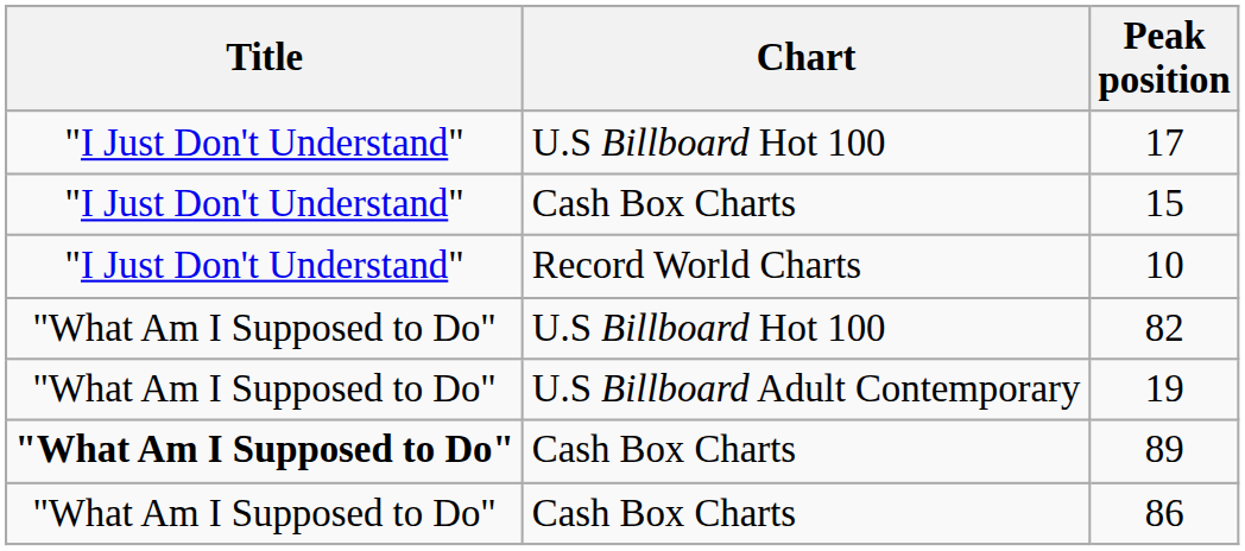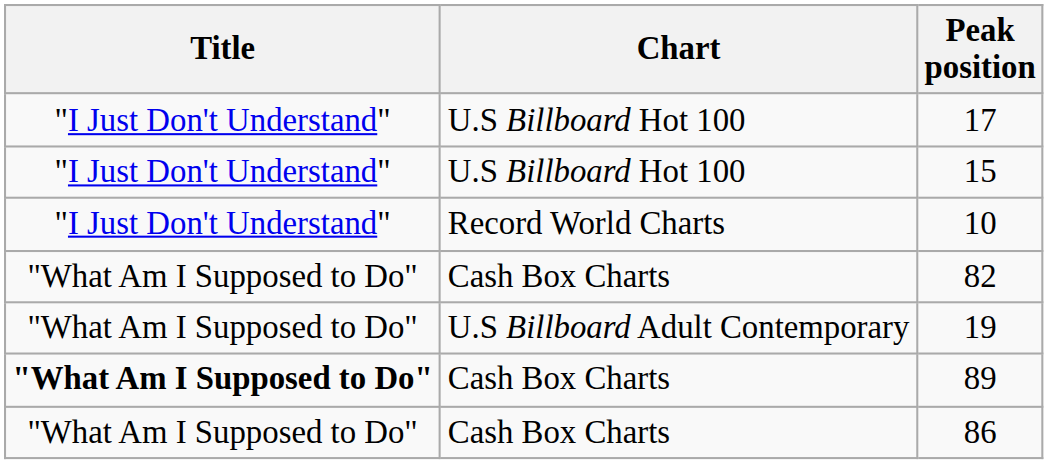15 | Chart: Cash Box Charts -> U.S Billboard Hot 100
82 | Chart: U.S Billboard Hot 100 -> Cash Box Charts
